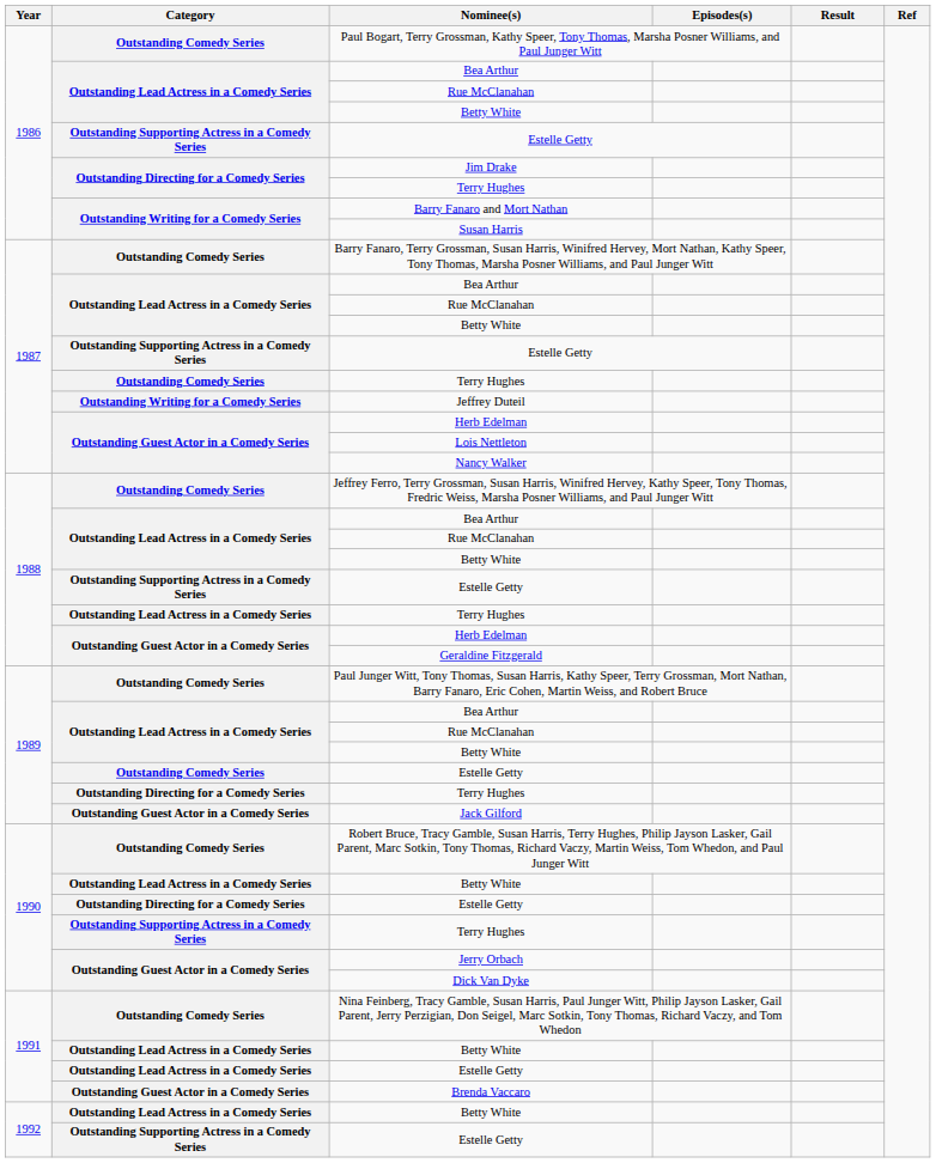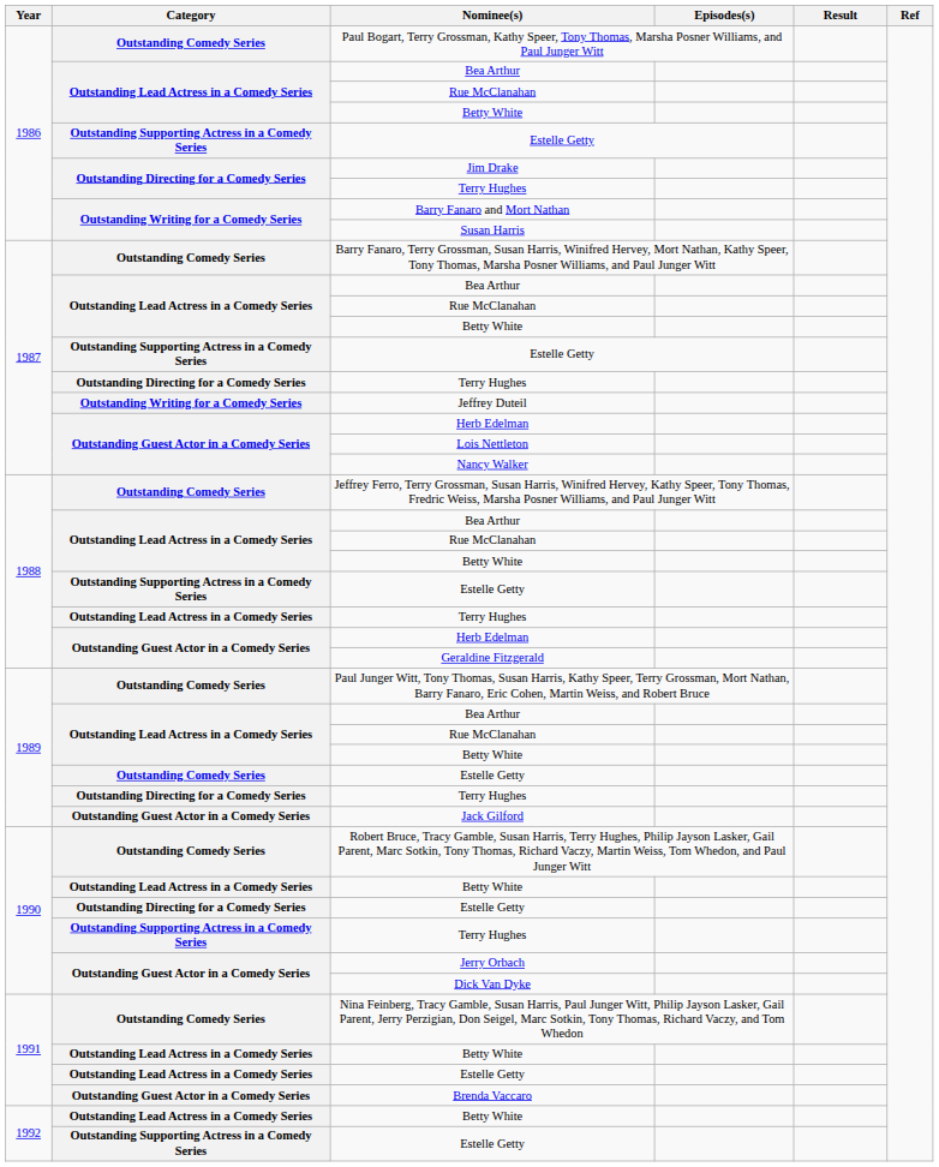1987 / Terry Hughes | Category: Outstanding Comedy Series -> Outstanding Directing for a Comedy Series
